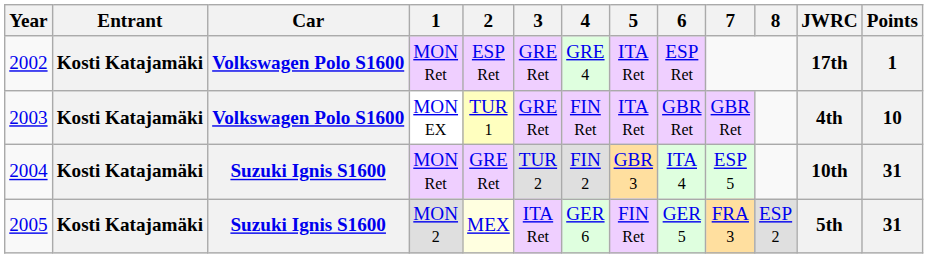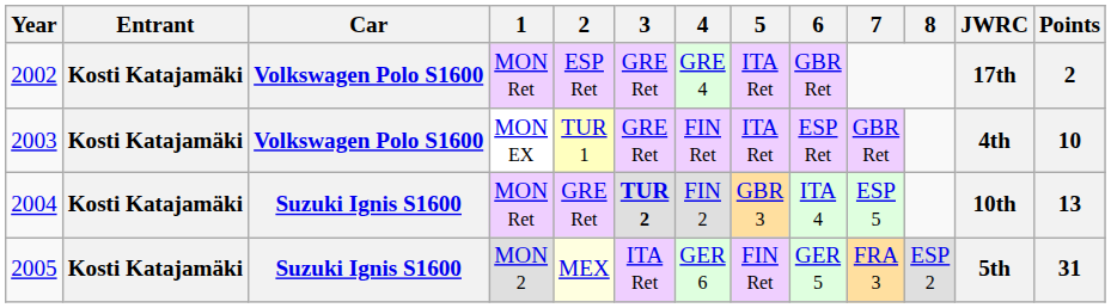2002 | 6: ESP Ret -> GBR Ret
2002 | Points: 1 -> 2
2003 | 6: GBR Ret -> ESP Ret
2004 | 3: normal -> bold
2004 | Points: 31 -> 13
